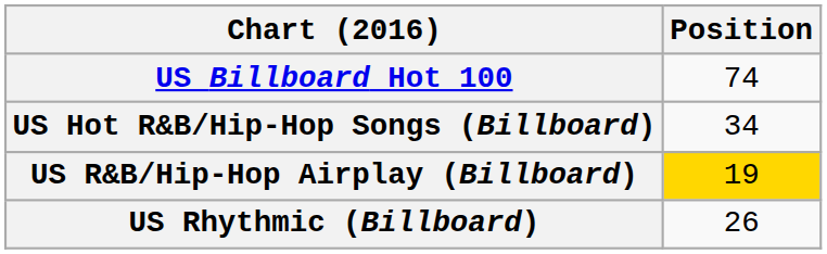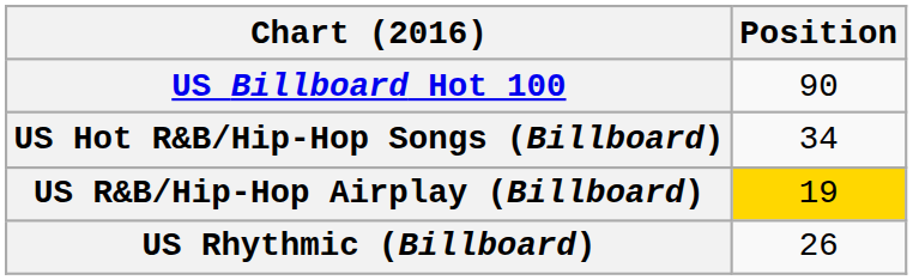US Billboard Hot 100 | Position: 74 -> 90
